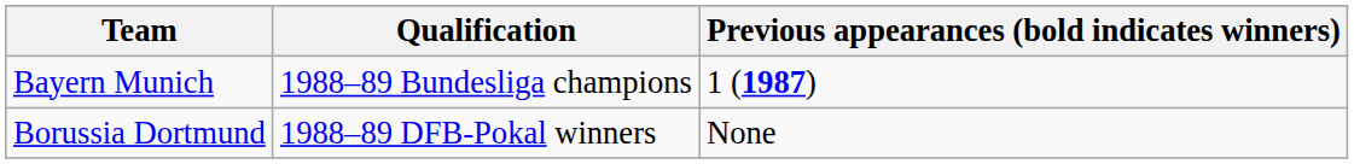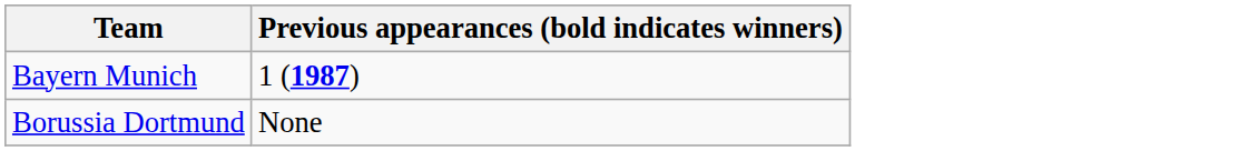- column: Qualification | 1988–89 Bundesliga champions | 1988–89 DFB-Pokal winners
